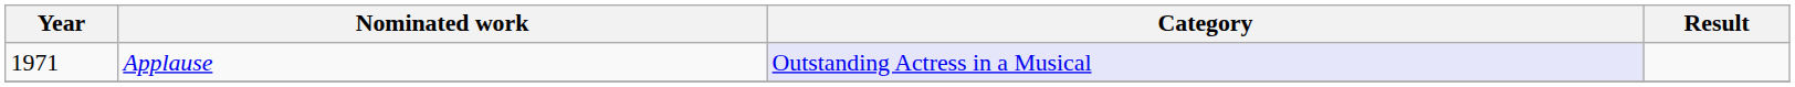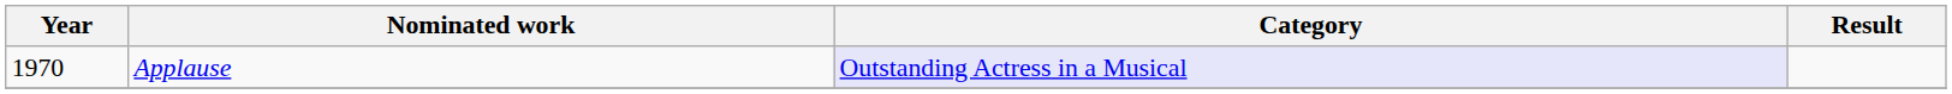Applause | Year: 1971 -> 1970
